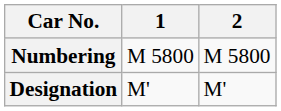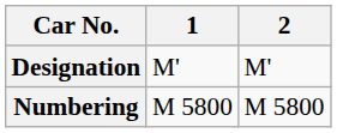rows swapped: Designation <-> Numbering
